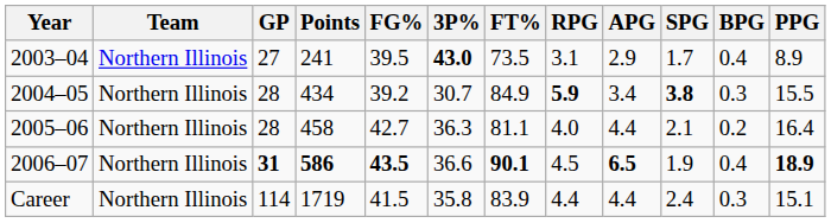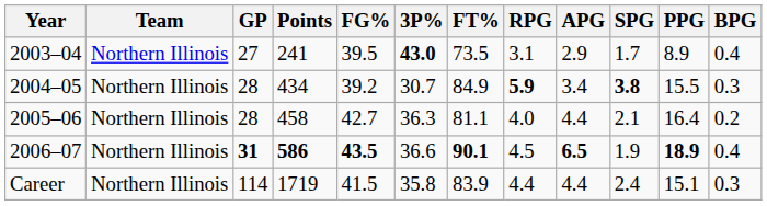columns swapped: BPG <-> PPG
